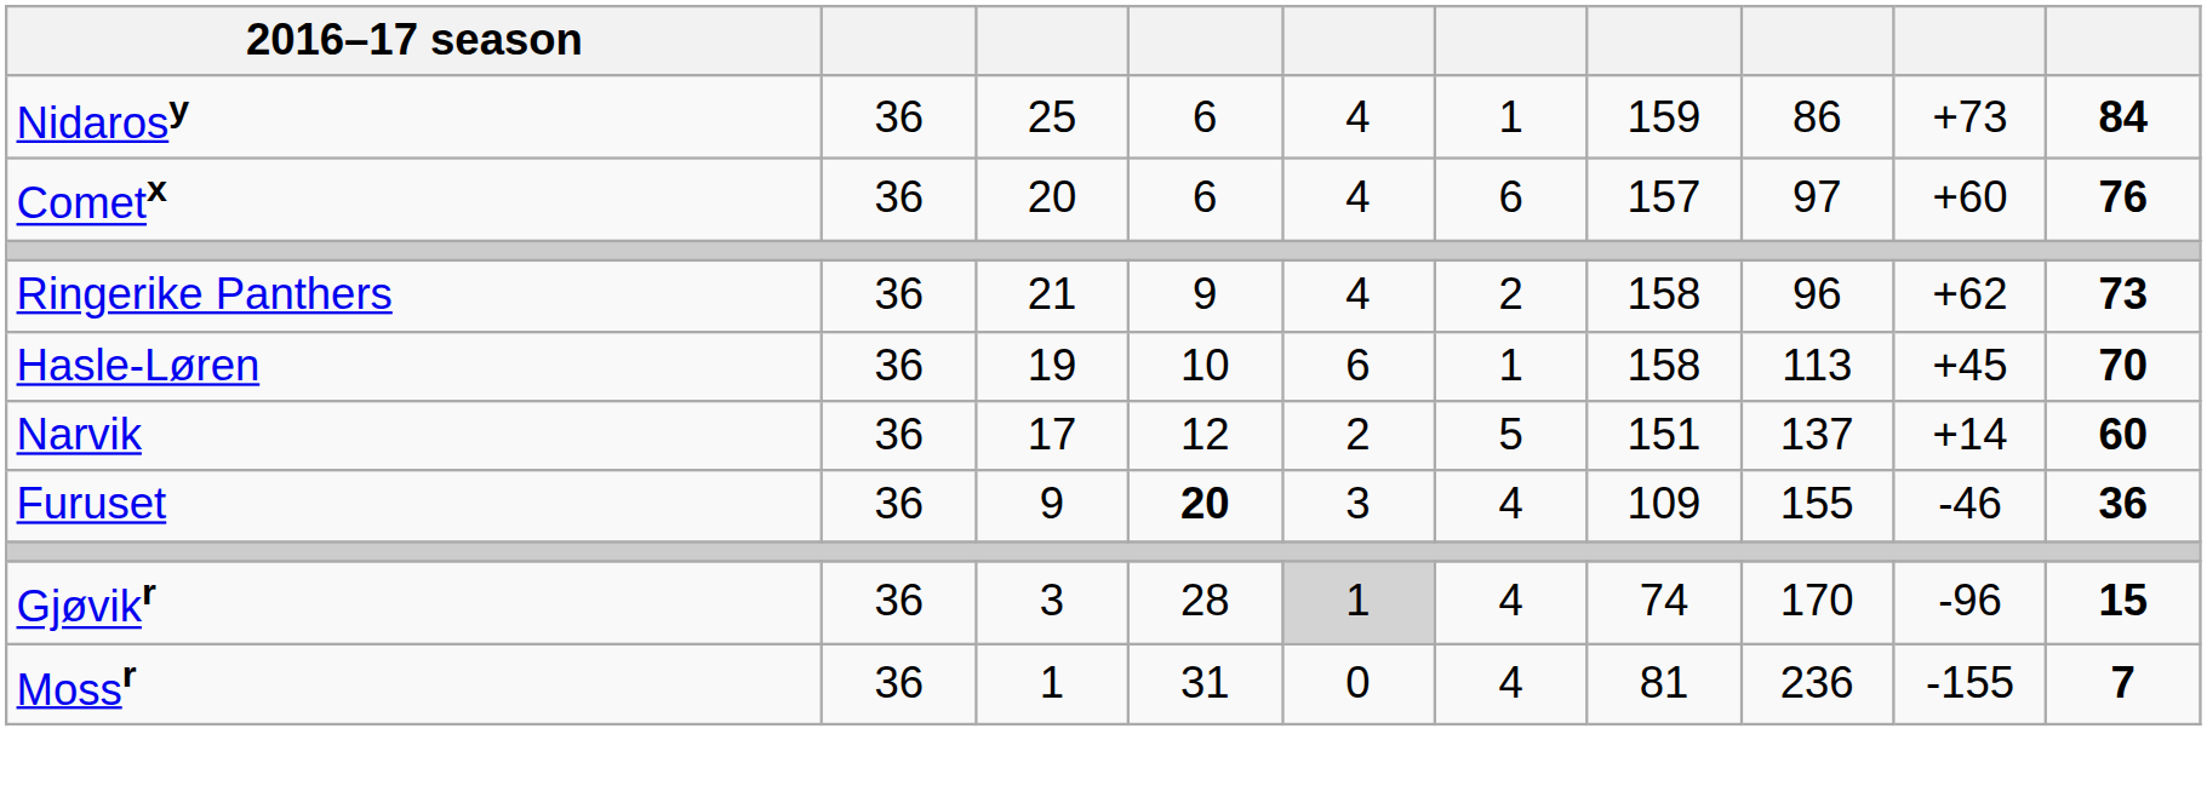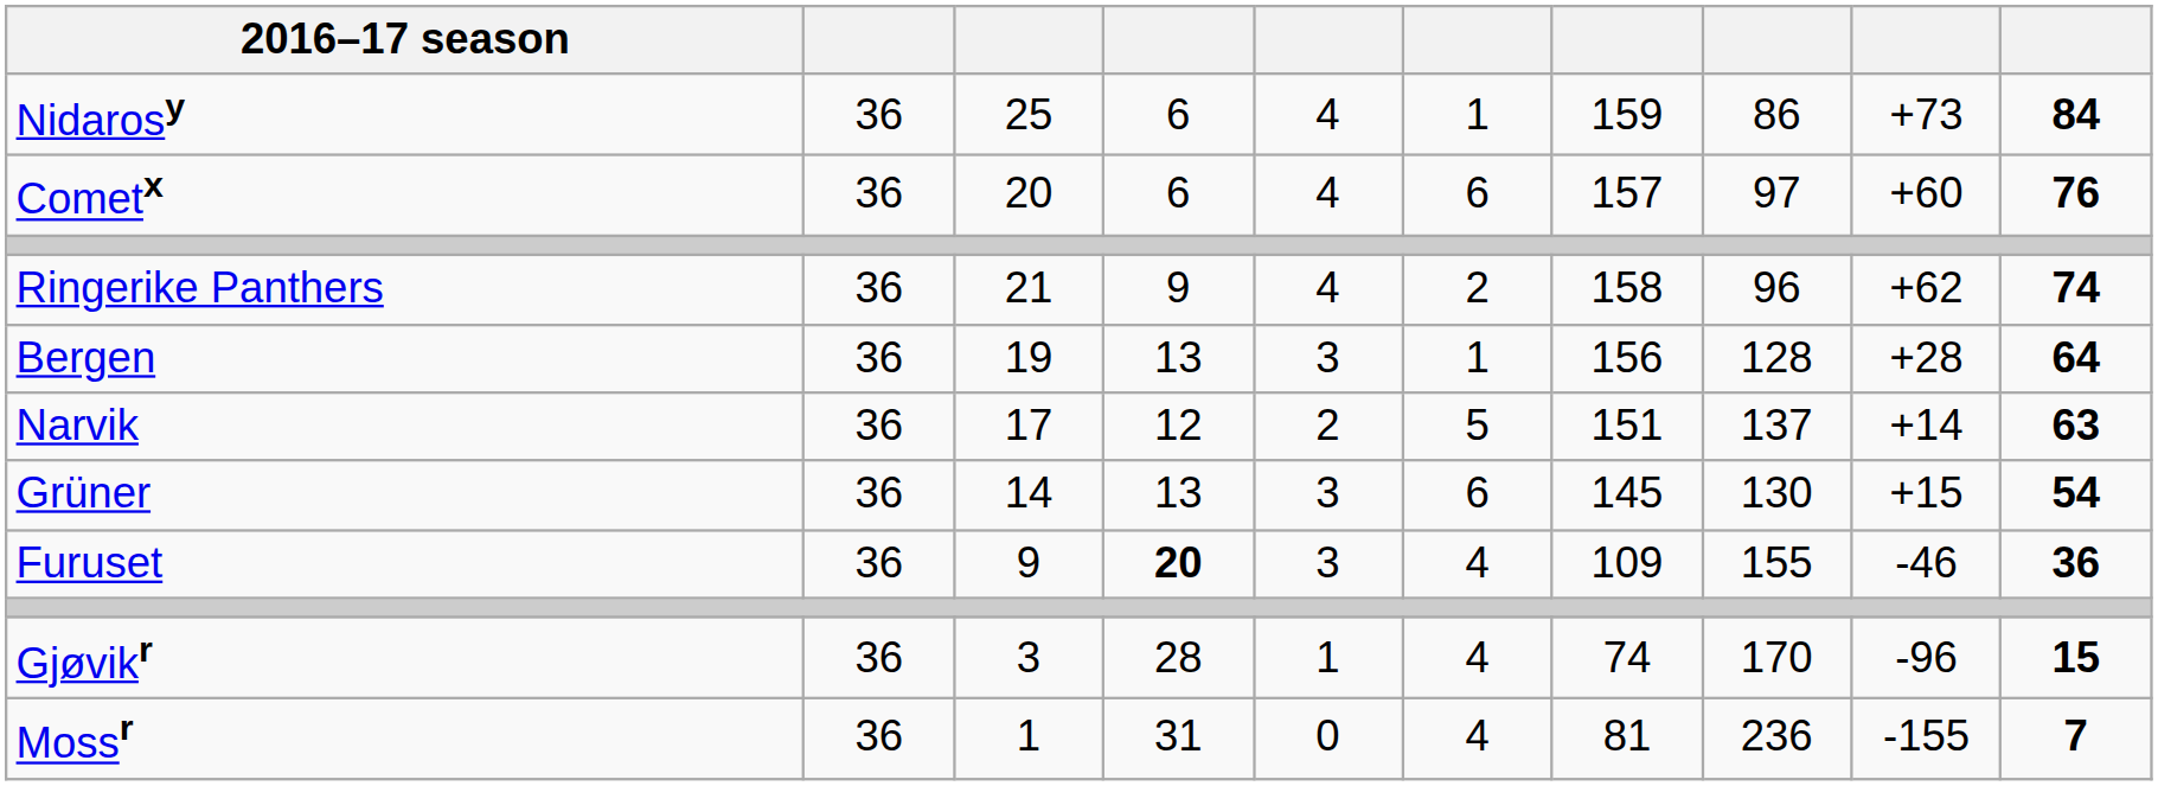Ringerike Panthers | column 10: 73 -> 74
- row: Hasle-Løren | 36 | 19 | 10 | 6 | 1 | 158 | 113 | +45 | 70
+ row: Bergen | 36 | 19 | 13 | 3 | 1 | 156 | 128 | +28 | 64
Narvik | column 10: 60 -> 63
+ row: Grüner | 36 | 14 | 13 | 3 | 6 | 145 | 130 | +15 | 54
Gjøvikr | column 5: lightgrey background -> no background
